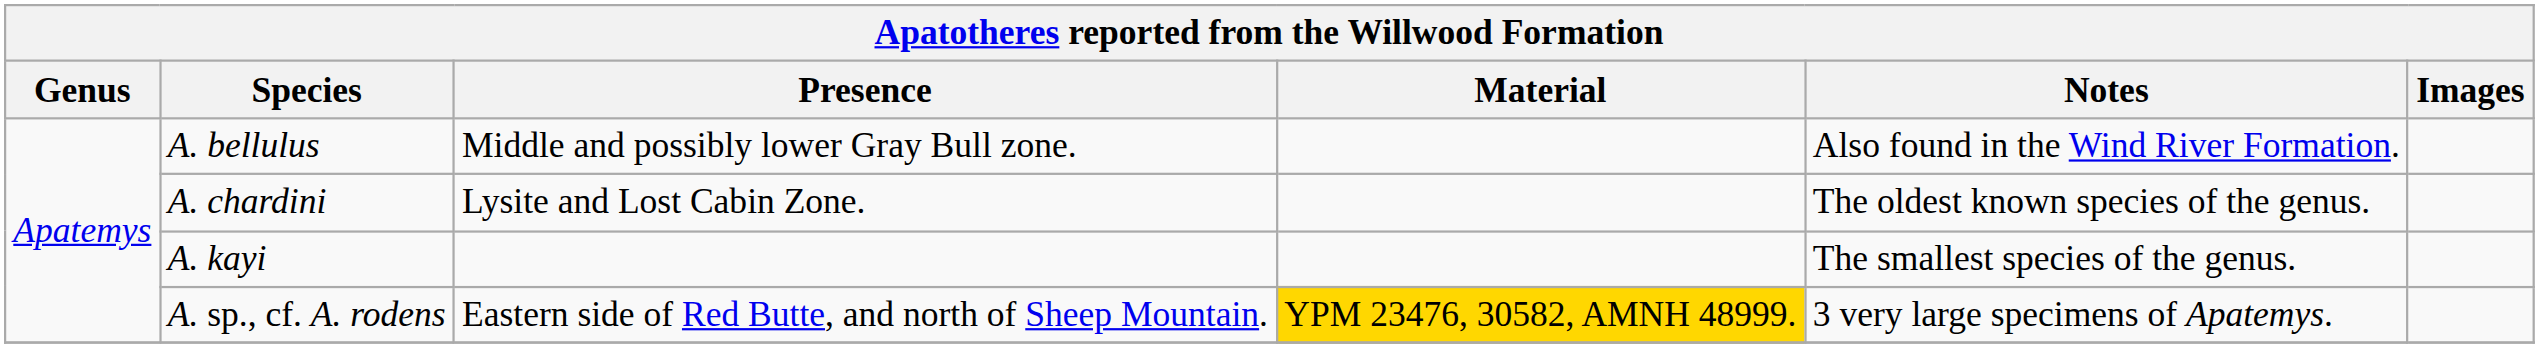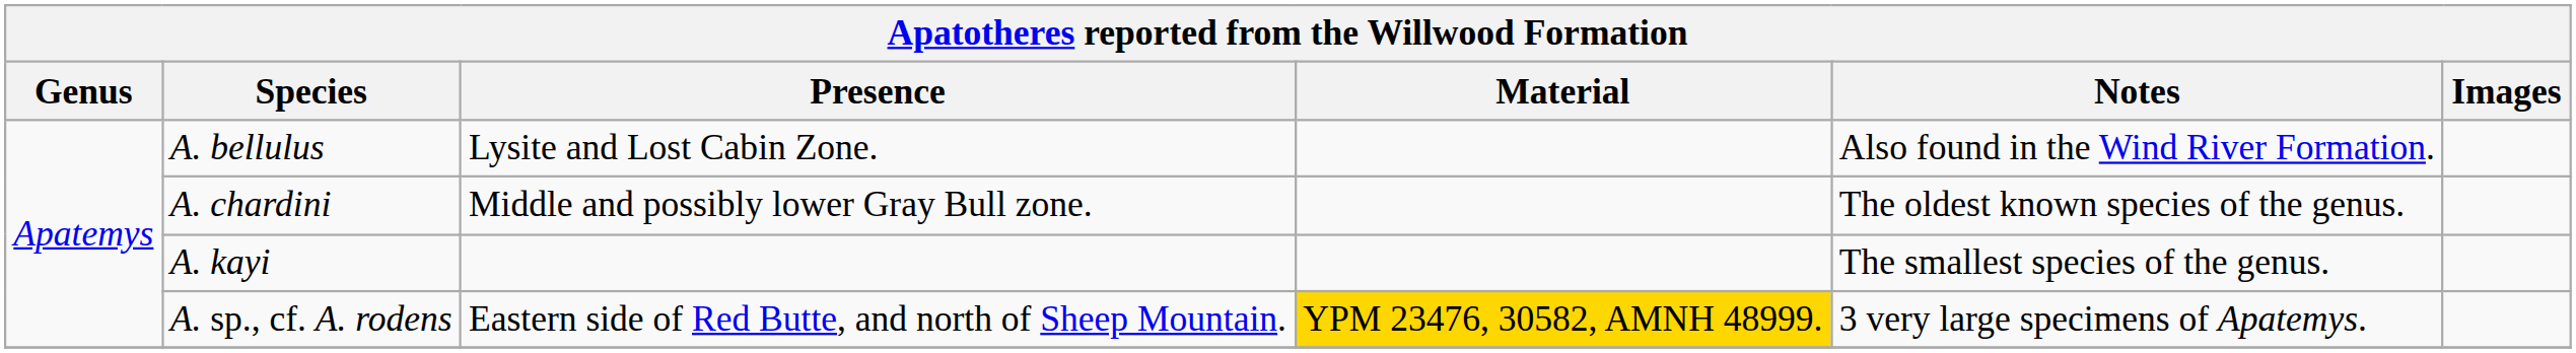A. bellulus | Presence: Middle and possibly lower Gray Bull zone. -> Lysite and Lost Cabin Zone.
A. chardini | Presence: Lysite and Lost Cabin Zone. -> Middle and possibly lower Gray Bull zone.
